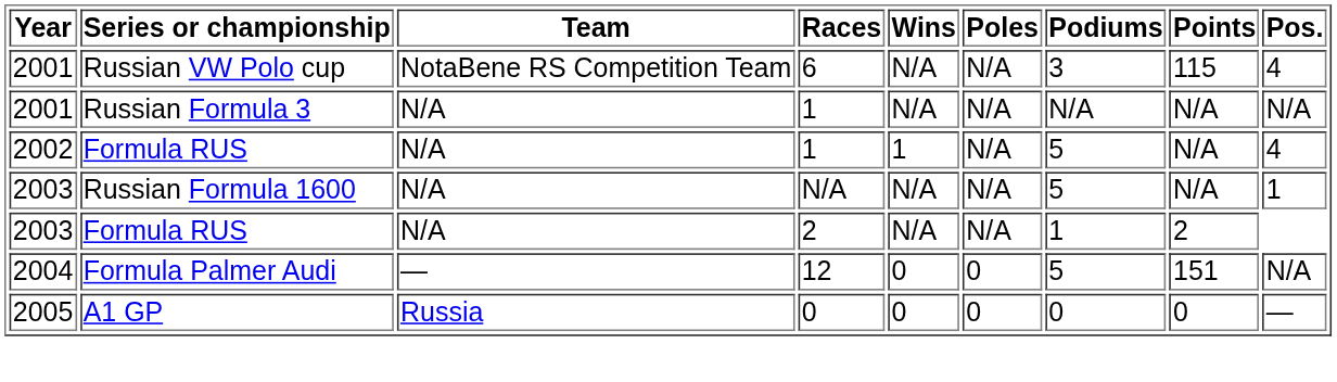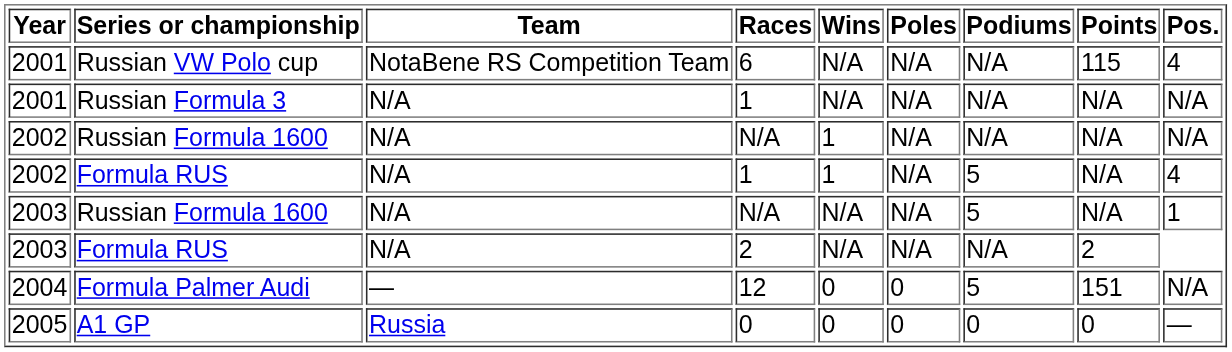Russian VW Polo cup | Podiums: 3 -> N/A
+ row: 2002 | Russian Formula 1600 | N/A | N/A | 1 | N/A | N/A | N/A | N/A
2003 / Formula RUS | Podiums: 1 -> N/A
